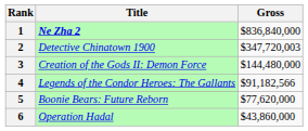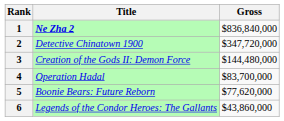2 | Gross: $347,720,003 -> $347,720,000
4 | Title: Legends of the Condor Heroes: The Gallants -> Operation Hadal
4 | Gross: $91,182,566 -> $83,700,000
6 | Title: Operation Hadal -> Legends of the Condor Heroes: The Gallants
